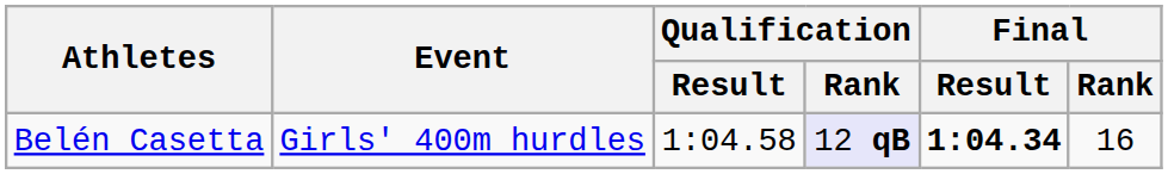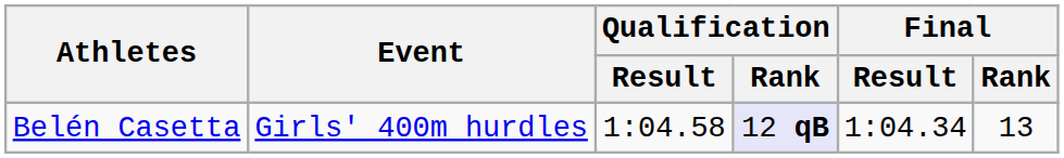Belén Casetta | Final / Result: bold -> normal
Belén Casetta | Final / Rank: 16 -> 13
